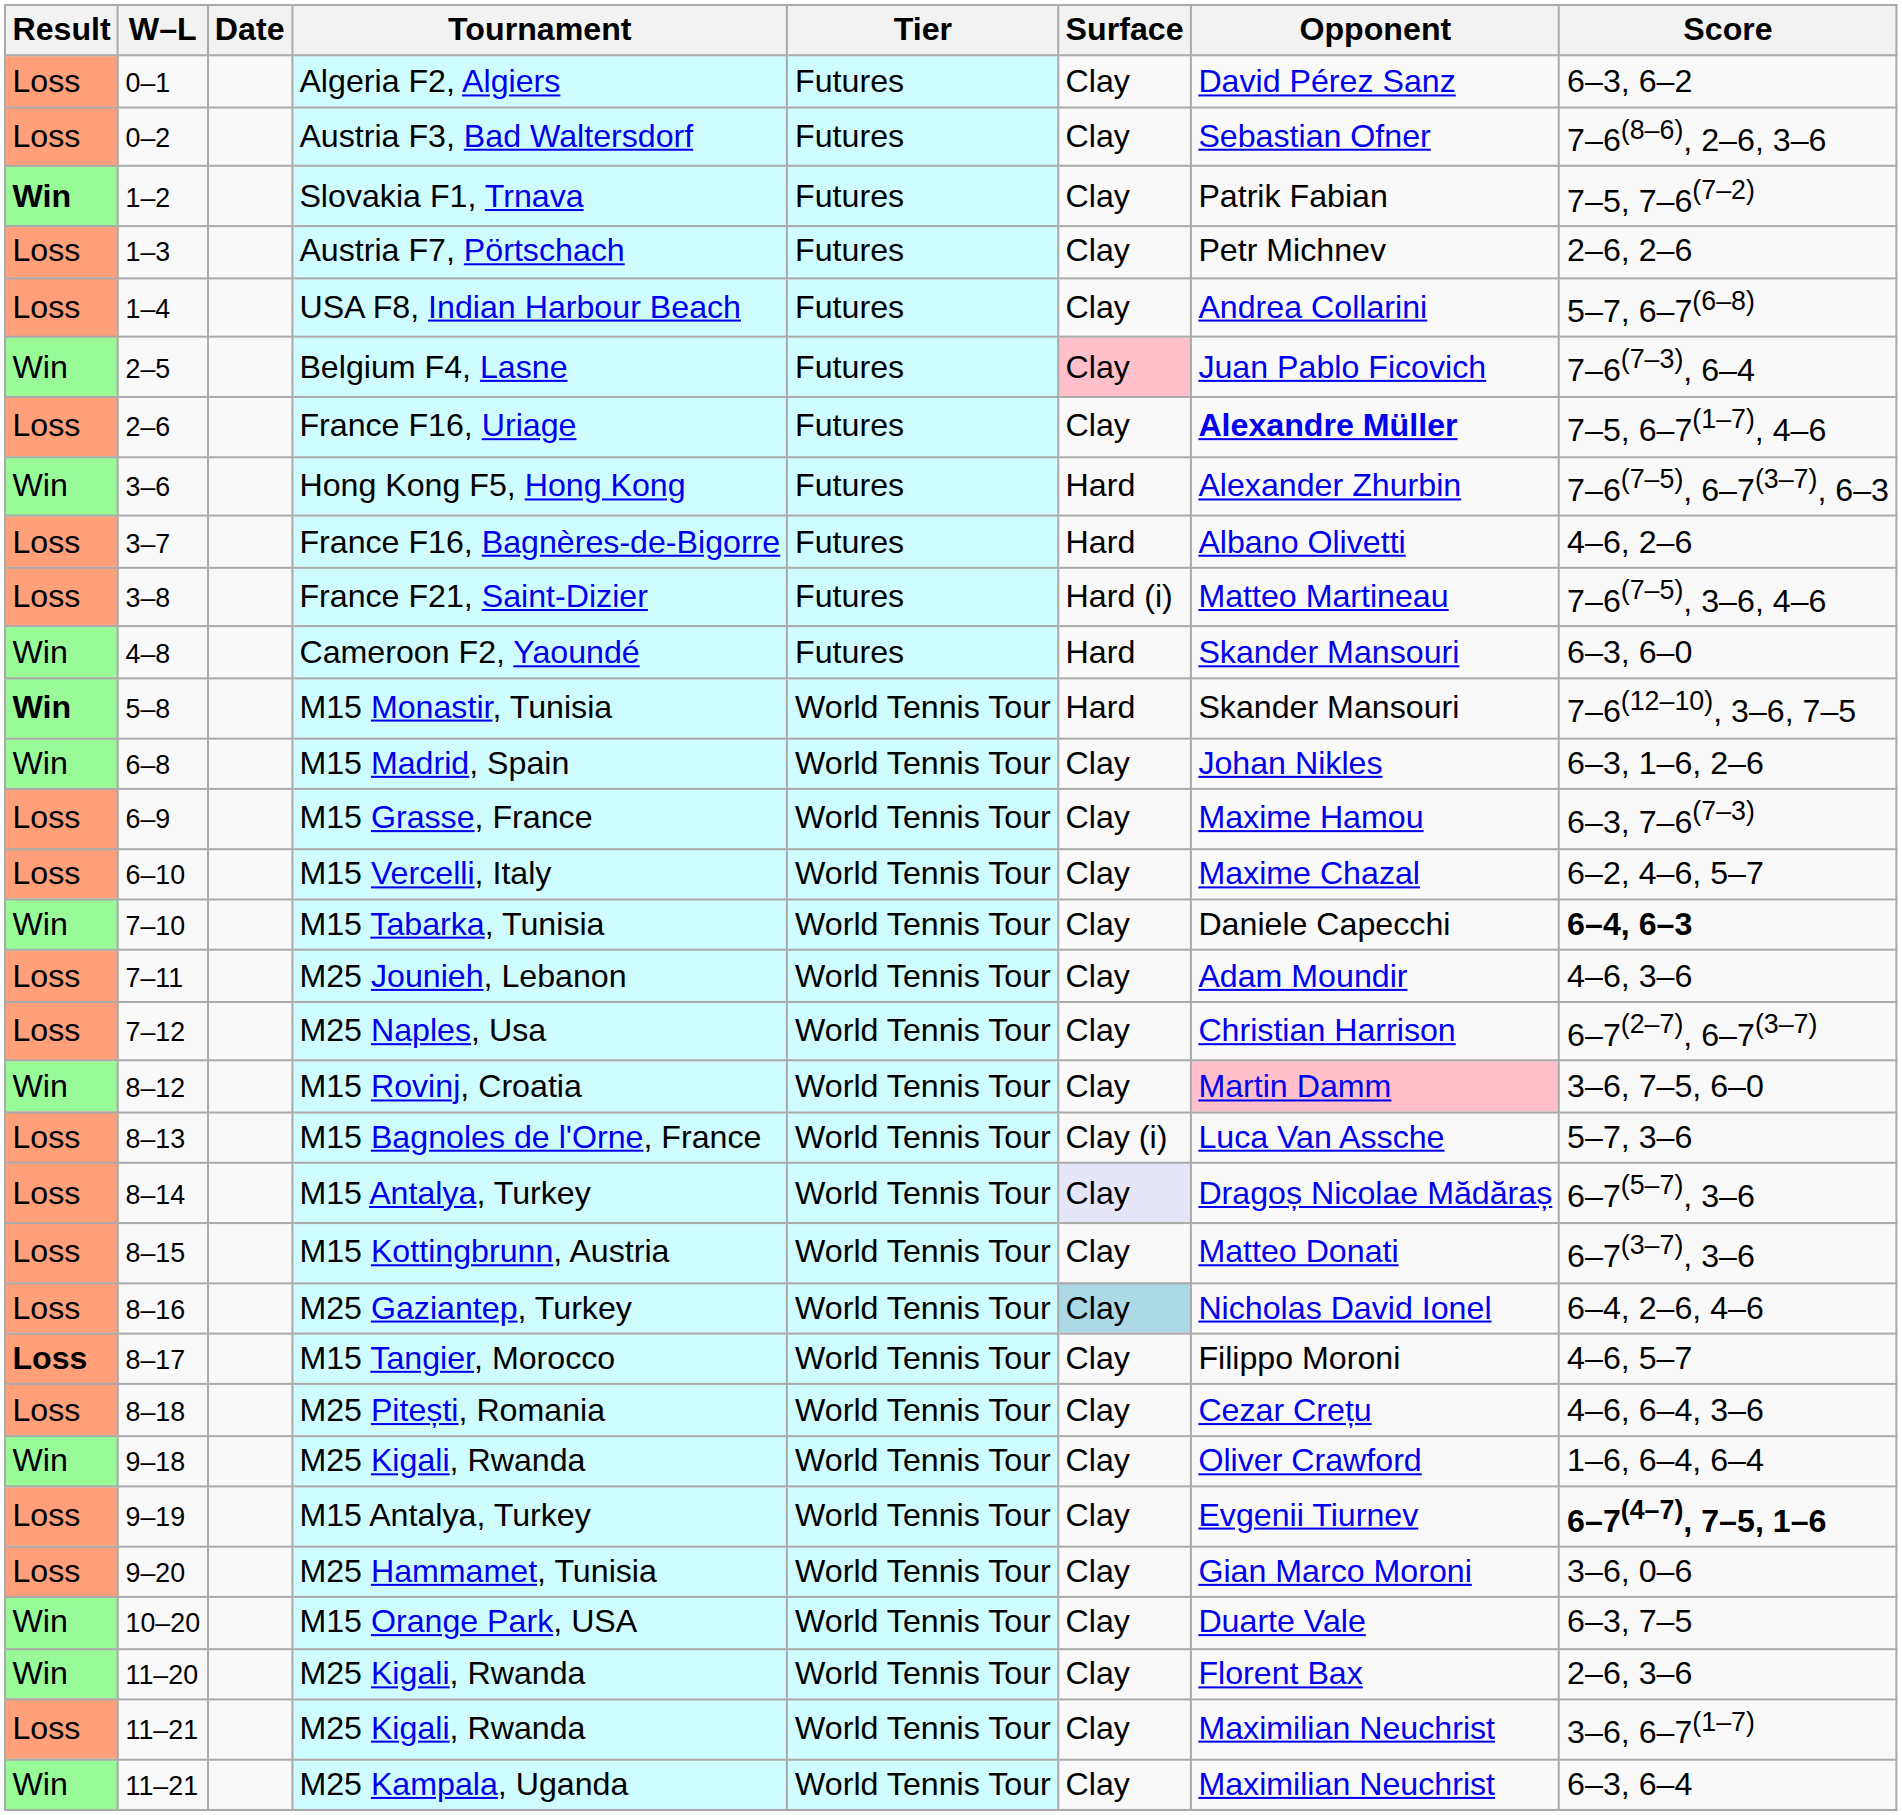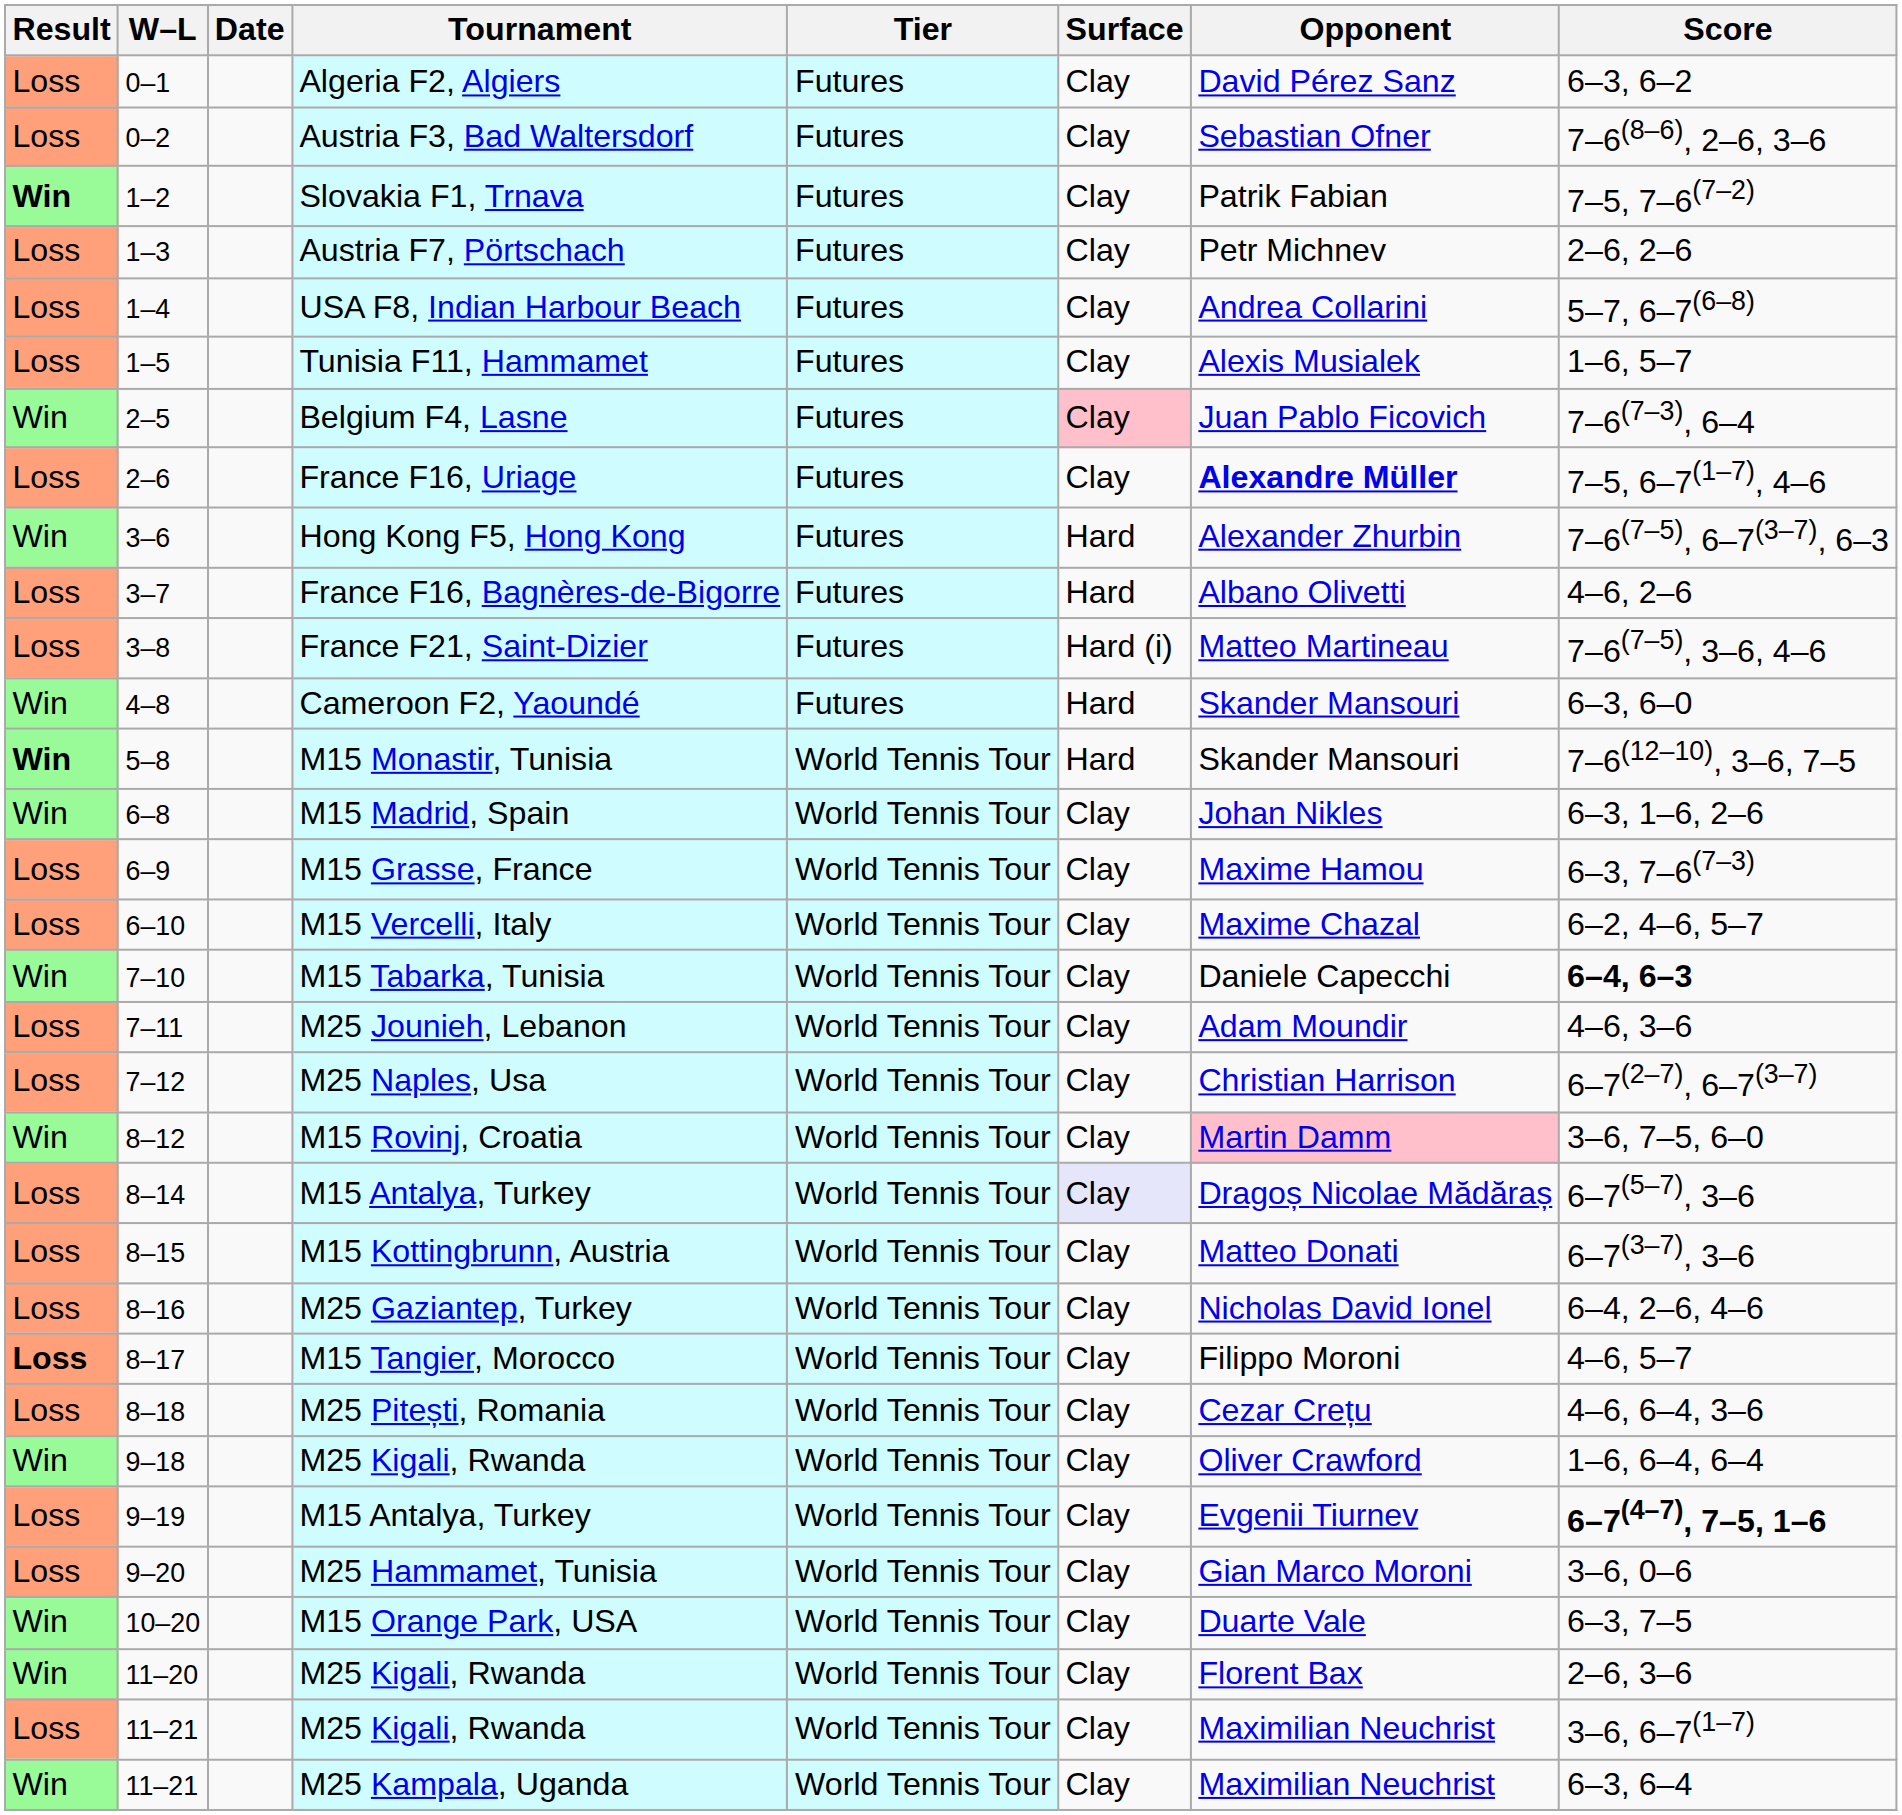+ row: Loss | 1–5 | Tunisia F11, Hammamet | Futures | Clay | Alexis Musialek | 1–6, 5–7
- row: Loss | 8–13 | M15 Bagnoles de l'Orne, France | World Tennis Tour | Clay (i) | Luca Van Assche | 5–7, 3–6
M25 Gaziantep, Turkey | Surface: lightblue background -> no background
